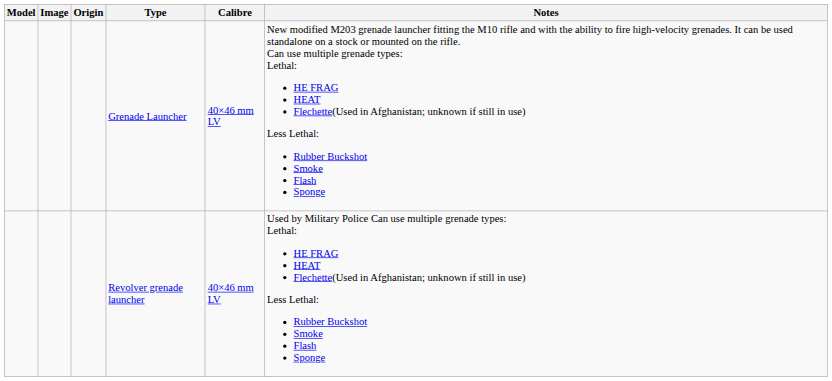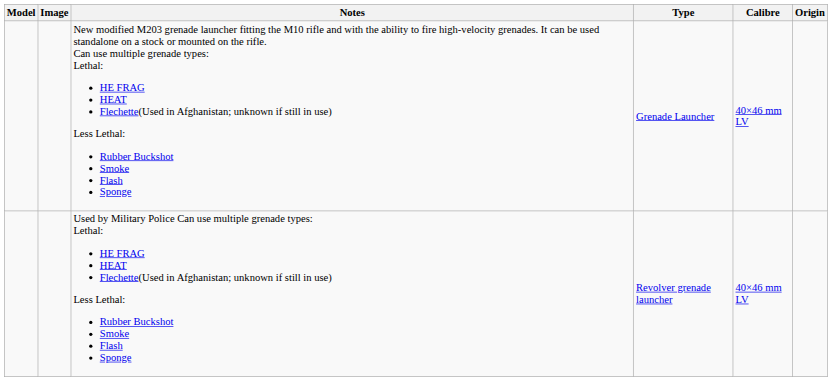columns swapped: Origin <-> Notes
